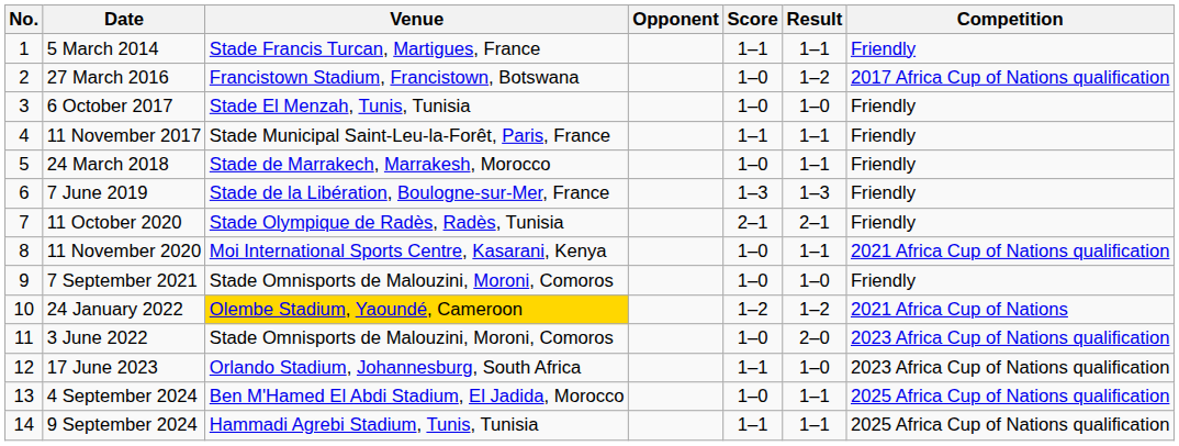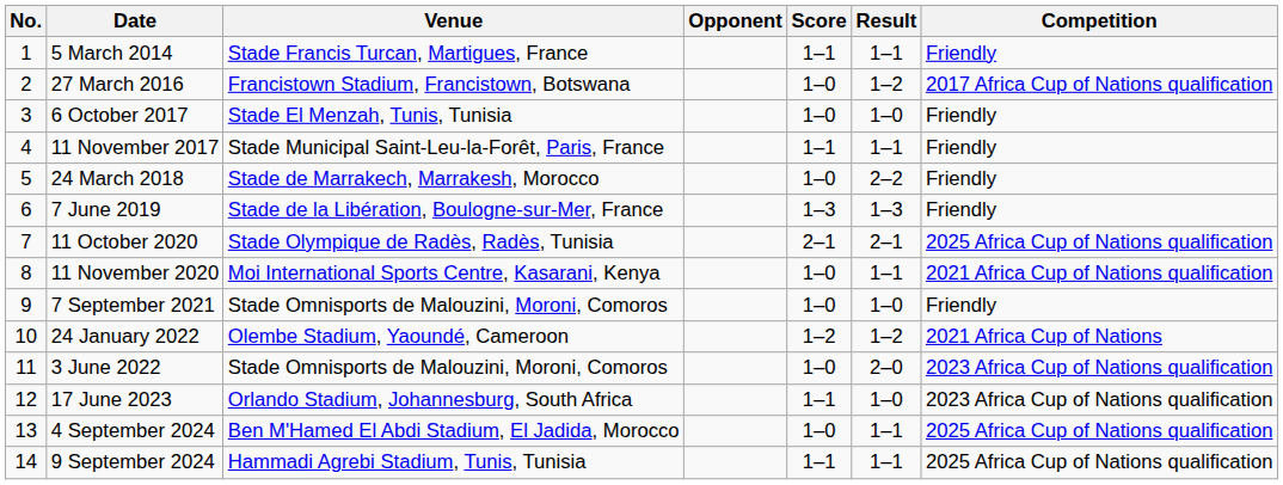24 March 2018 | Result: 1–1 -> 2–2
11 October 2020 | Competition: Friendly -> 2025 Africa Cup of Nations qualification
24 January 2022 | Venue: gold background -> no background
